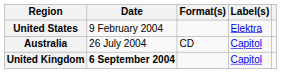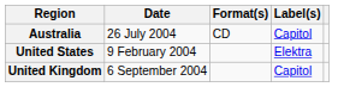rows swapped: United States <-> Australia
United Kingdom | Date: bold -> normal
